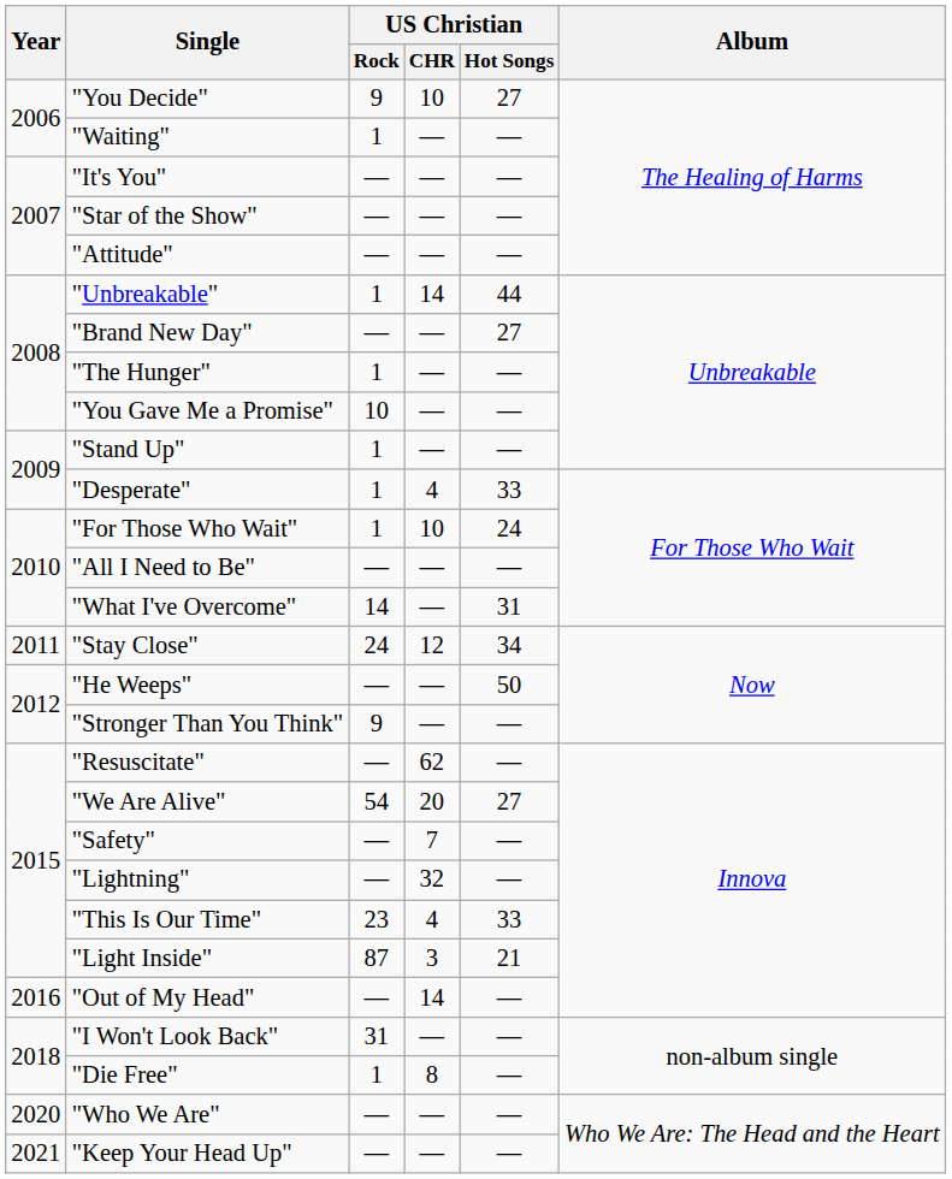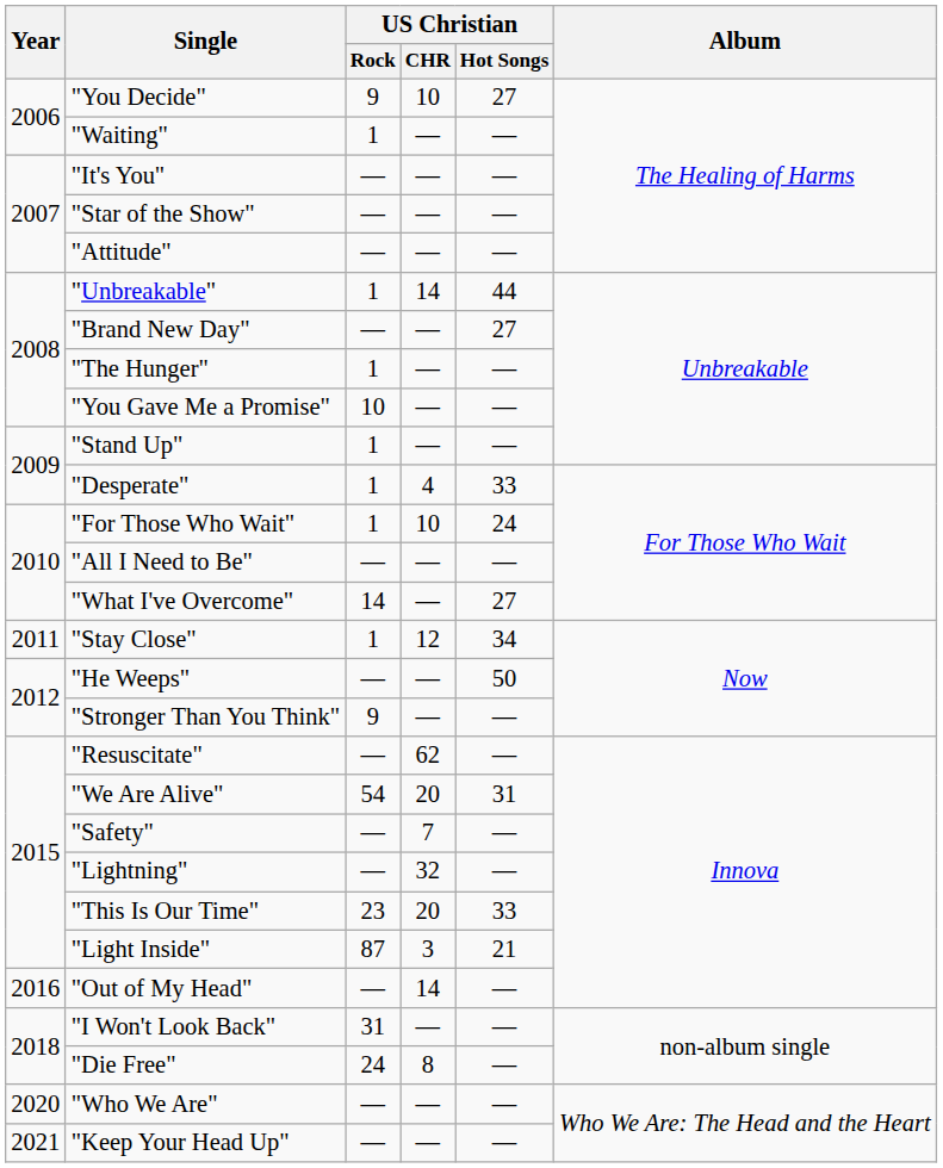"What I've Overcome" | US Christian / Hot Songs: 31 -> 27
"Stay Close" | US Christian / Rock: 24 -> 1
"We Are Alive" | US Christian / Hot Songs: 27 -> 31
"This Is Our Time" | US Christian / CHR: 4 -> 20
"Die Free" | US Christian / Rock: 1 -> 24
